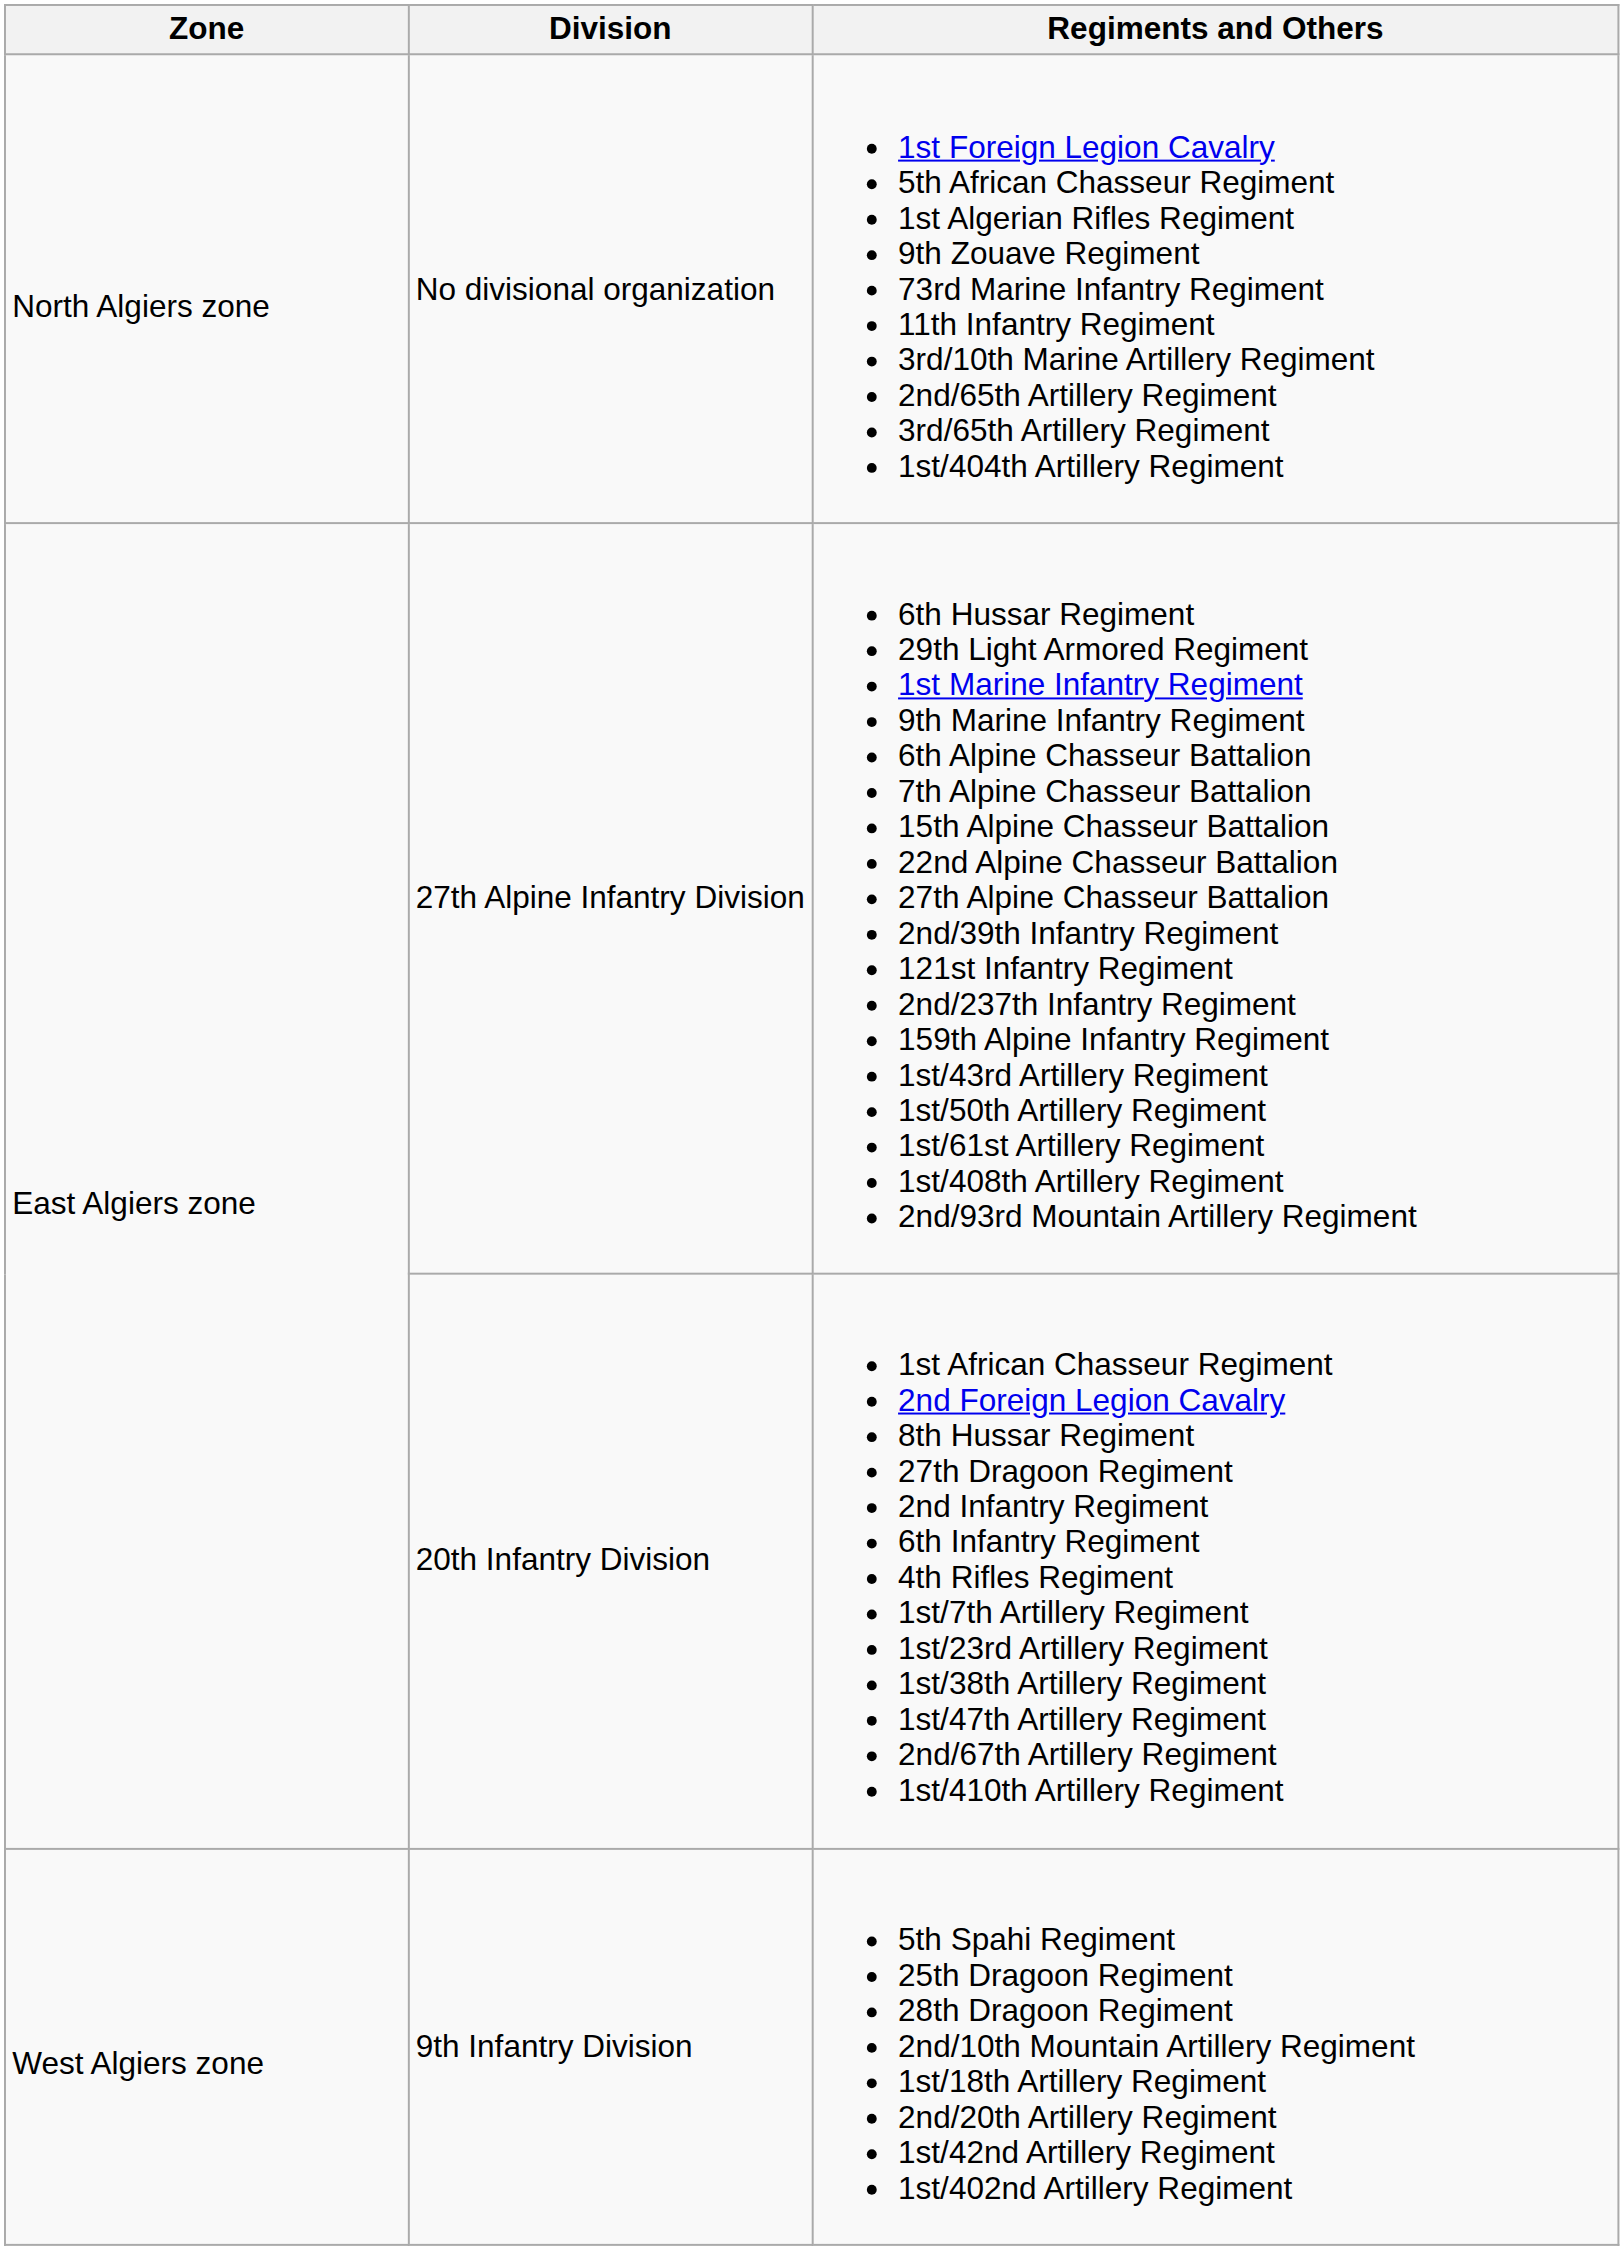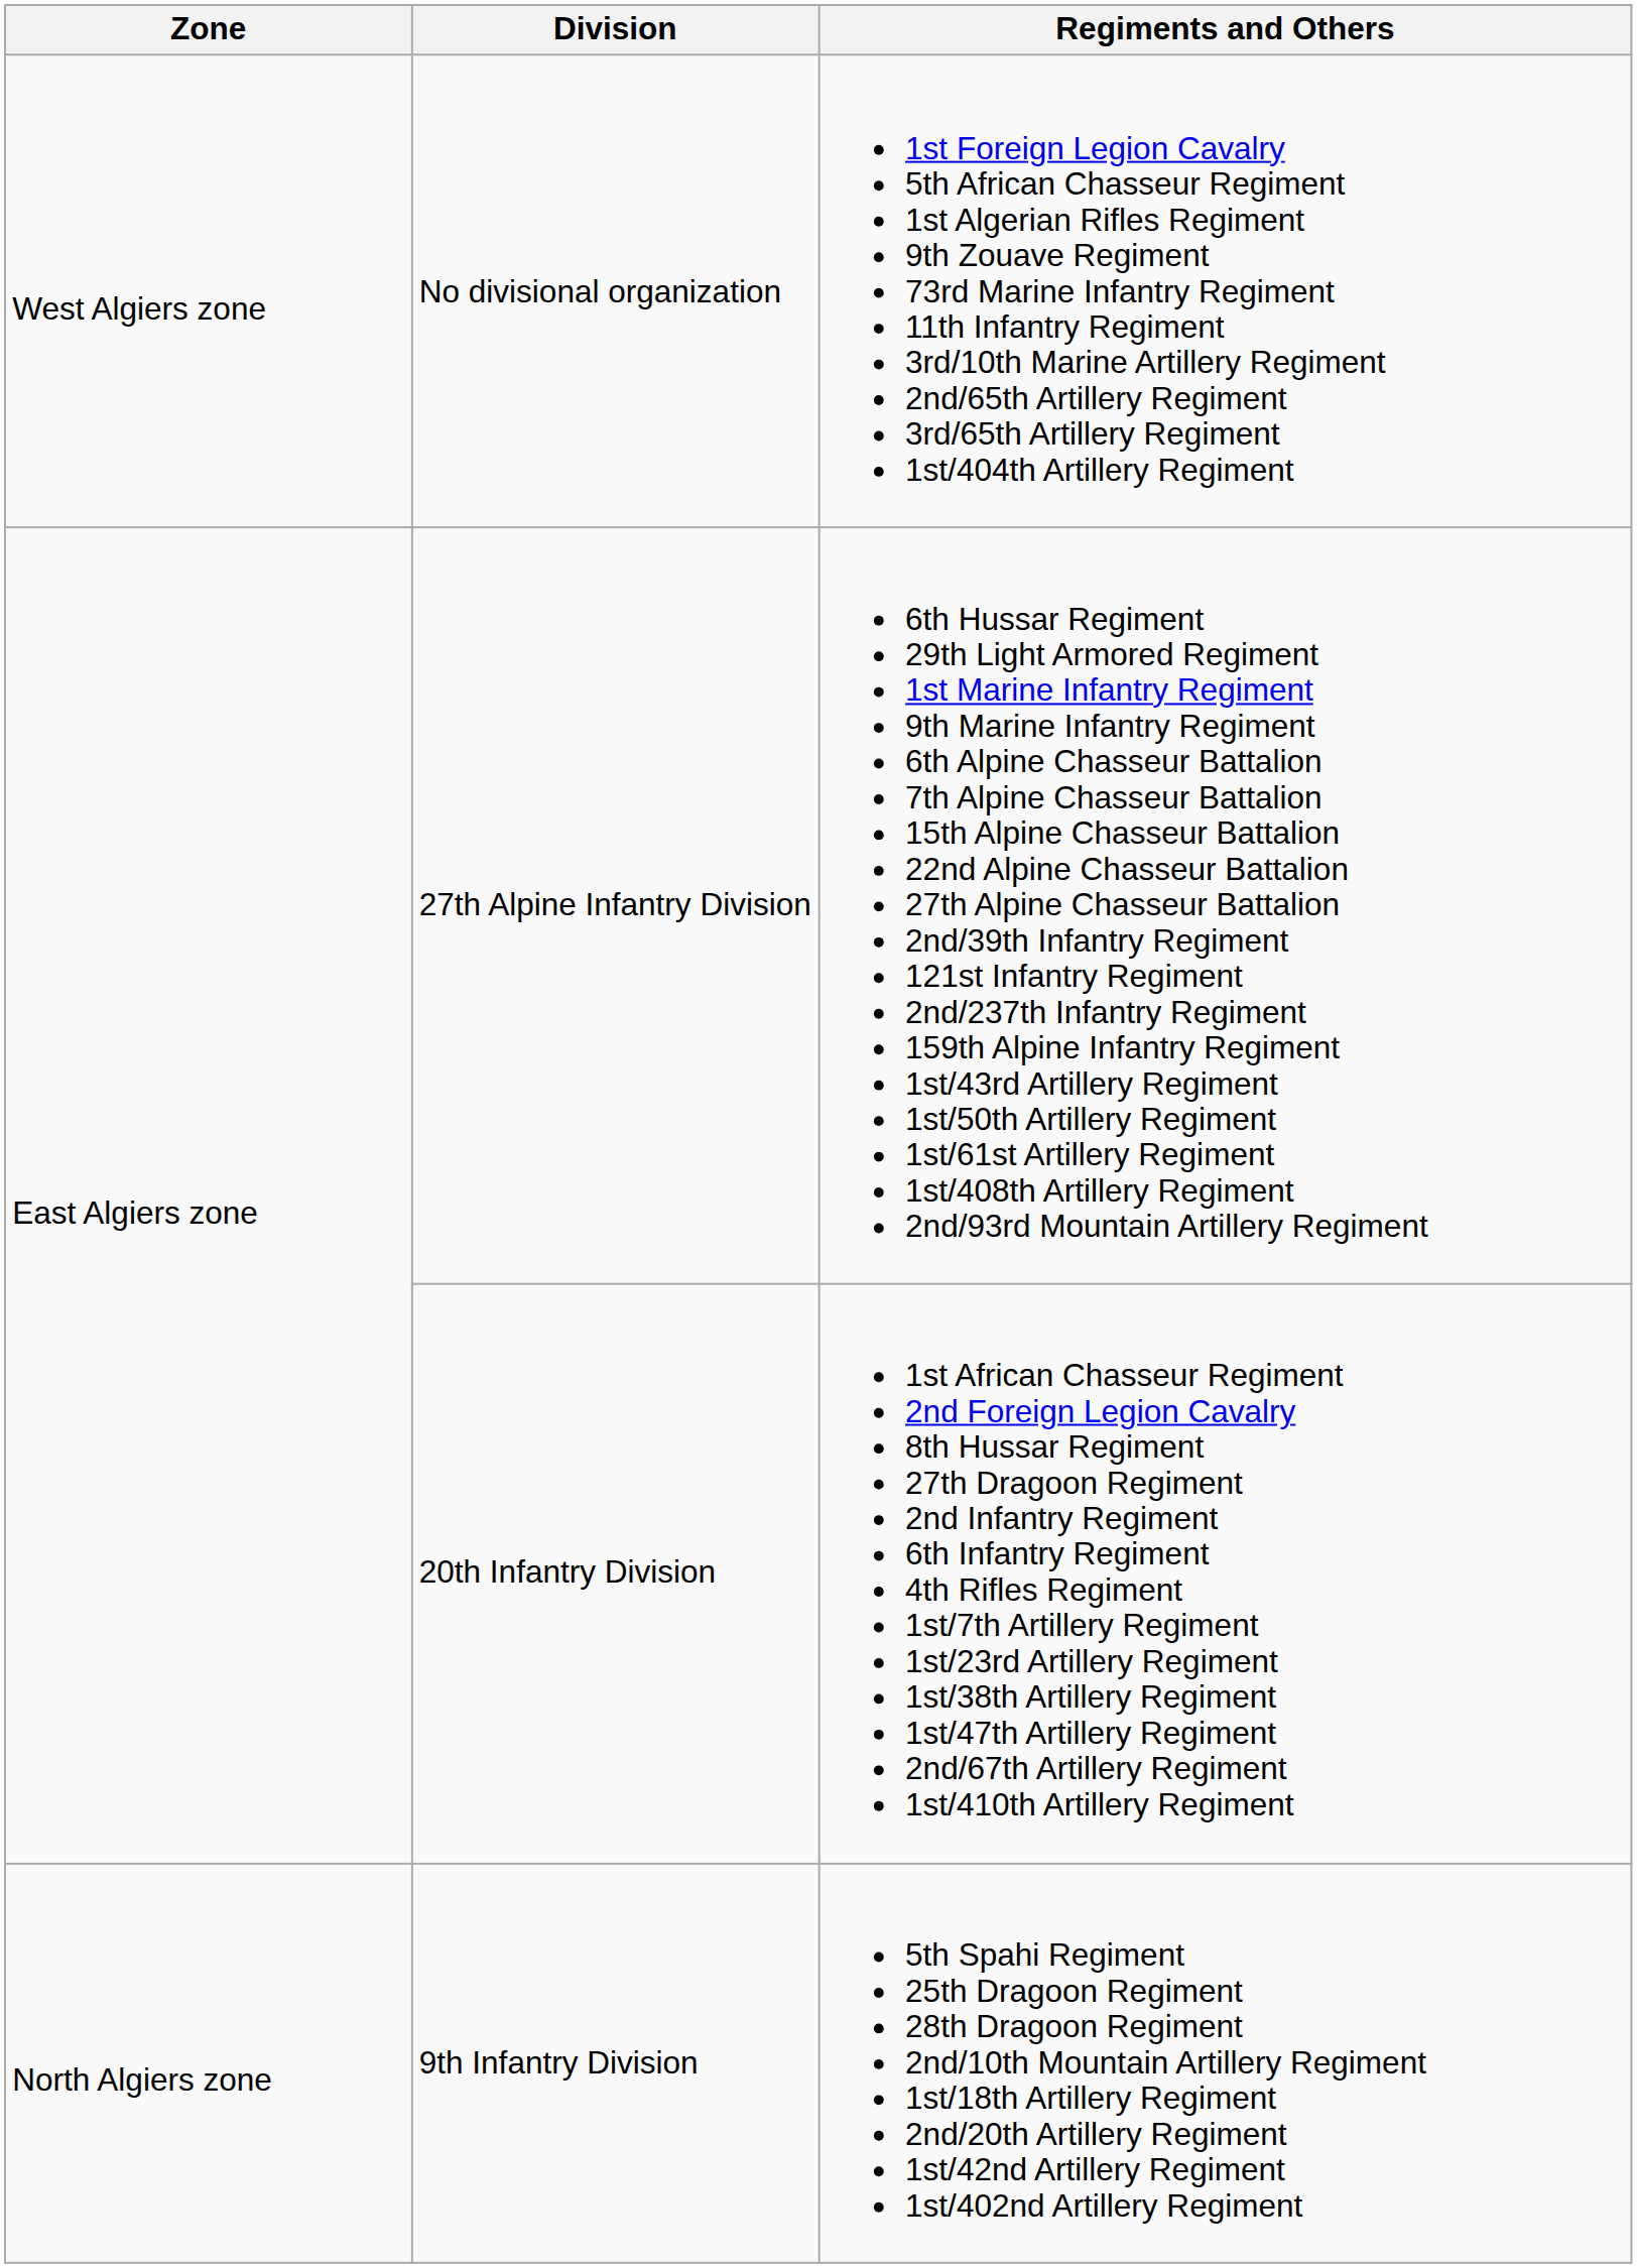No divisional organization | Zone: North Algiers zone -> West Algiers zone
9th Infantry Division | Zone: West Algiers zone -> North Algiers zone
